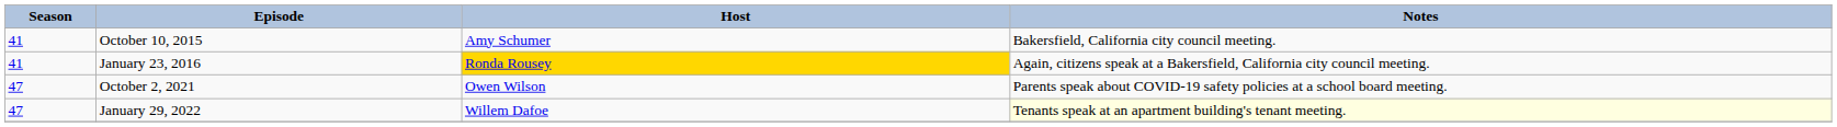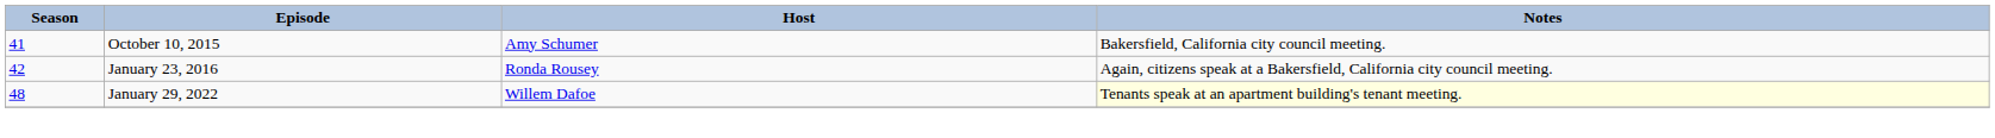January 23, 2016 | Season: 41 -> 42
January 23, 2016 | Host: gold background -> no background
- row: 47 | October 2, 2021 | Owen Wilson | Parents speak about COVID-19 safety policies at a school board meeting.
January 29, 2022 | Season: 47 -> 48
